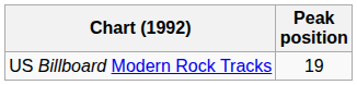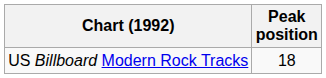US Billboard Modern Rock Tracks | Peak position: 19 -> 18
